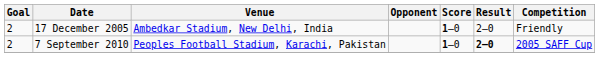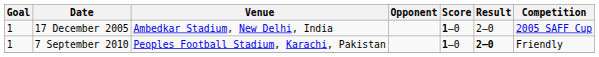17 December 2005 | Goal: 2 -> 1
17 December 2005 | Competition: Friendly -> 2005 SAFF Cup
7 September 2010 | Goal: 2 -> 1
7 September 2010 | Competition: 2005 SAFF Cup -> Friendly
